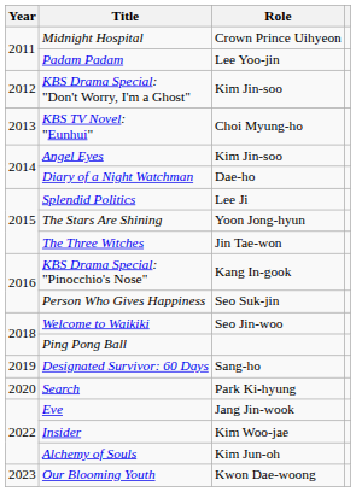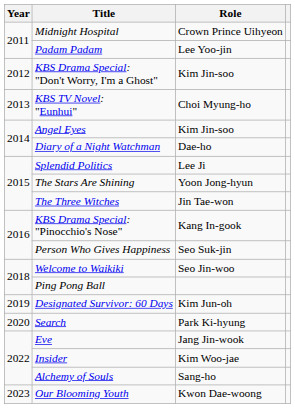Designated Survivor: 60 Days | Role: Sang-ho -> Kim Jun-oh
Alchemy of Souls | Role: Kim Jun-oh -> Sang-ho
